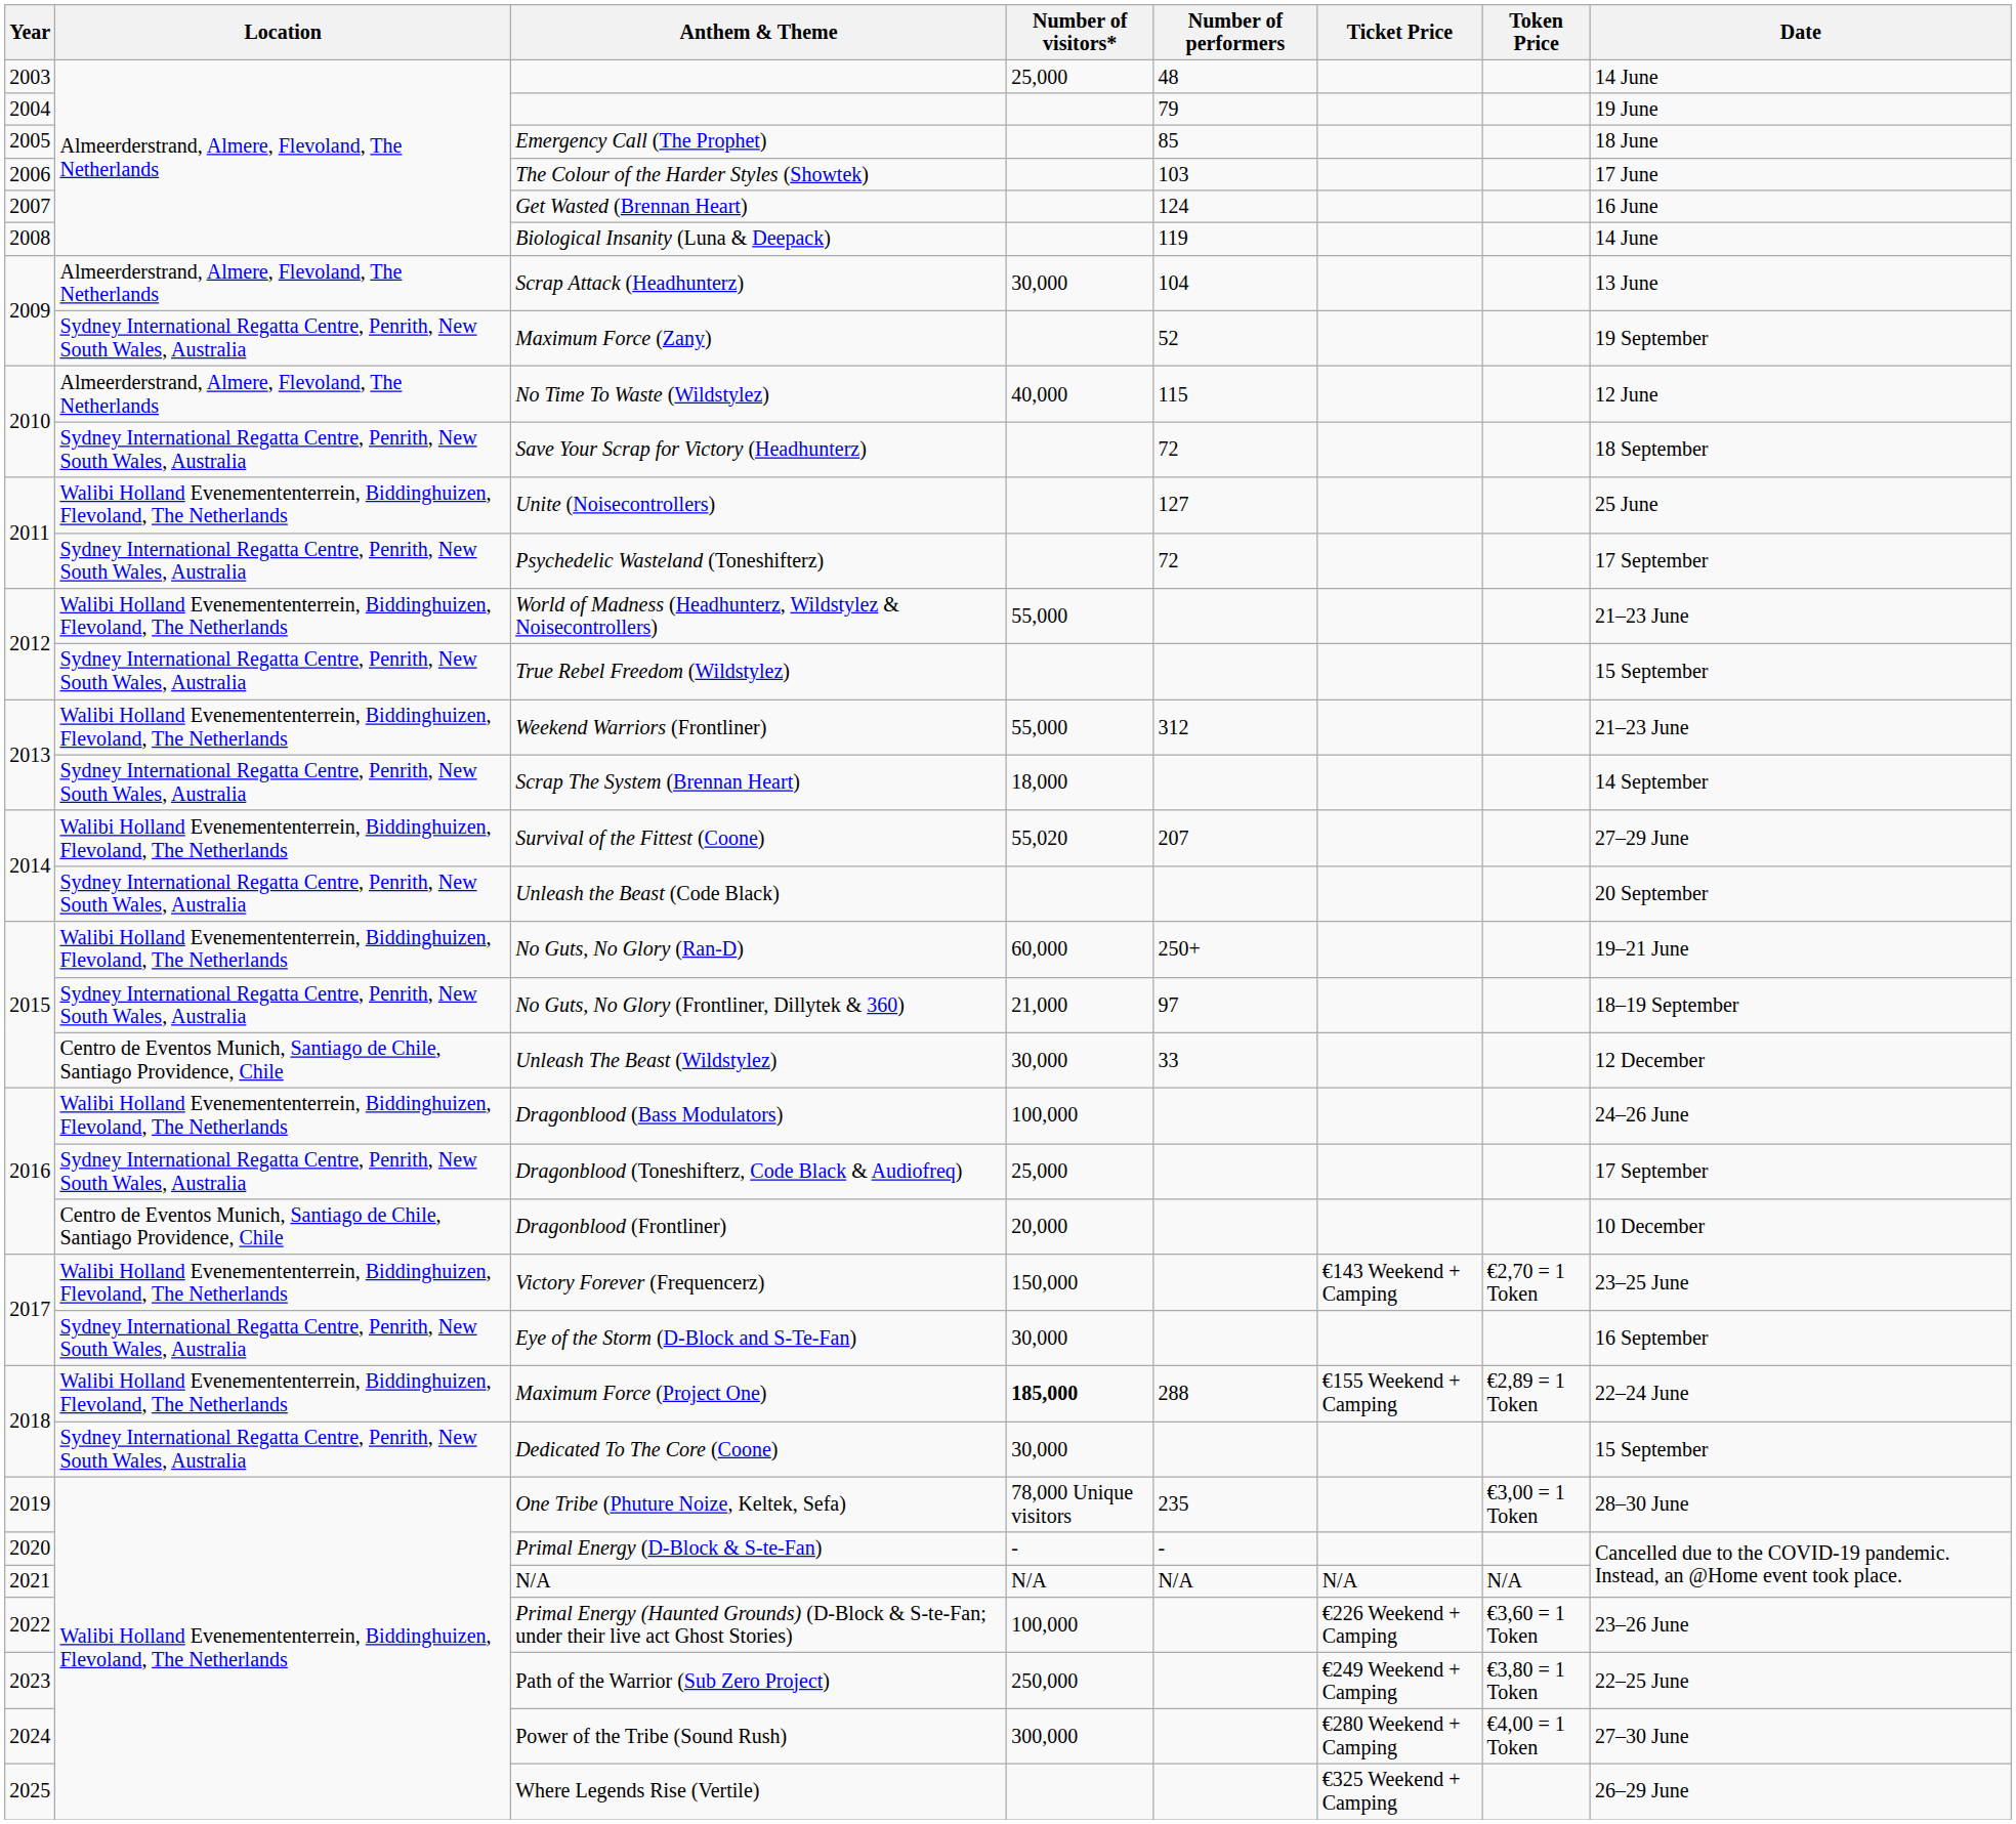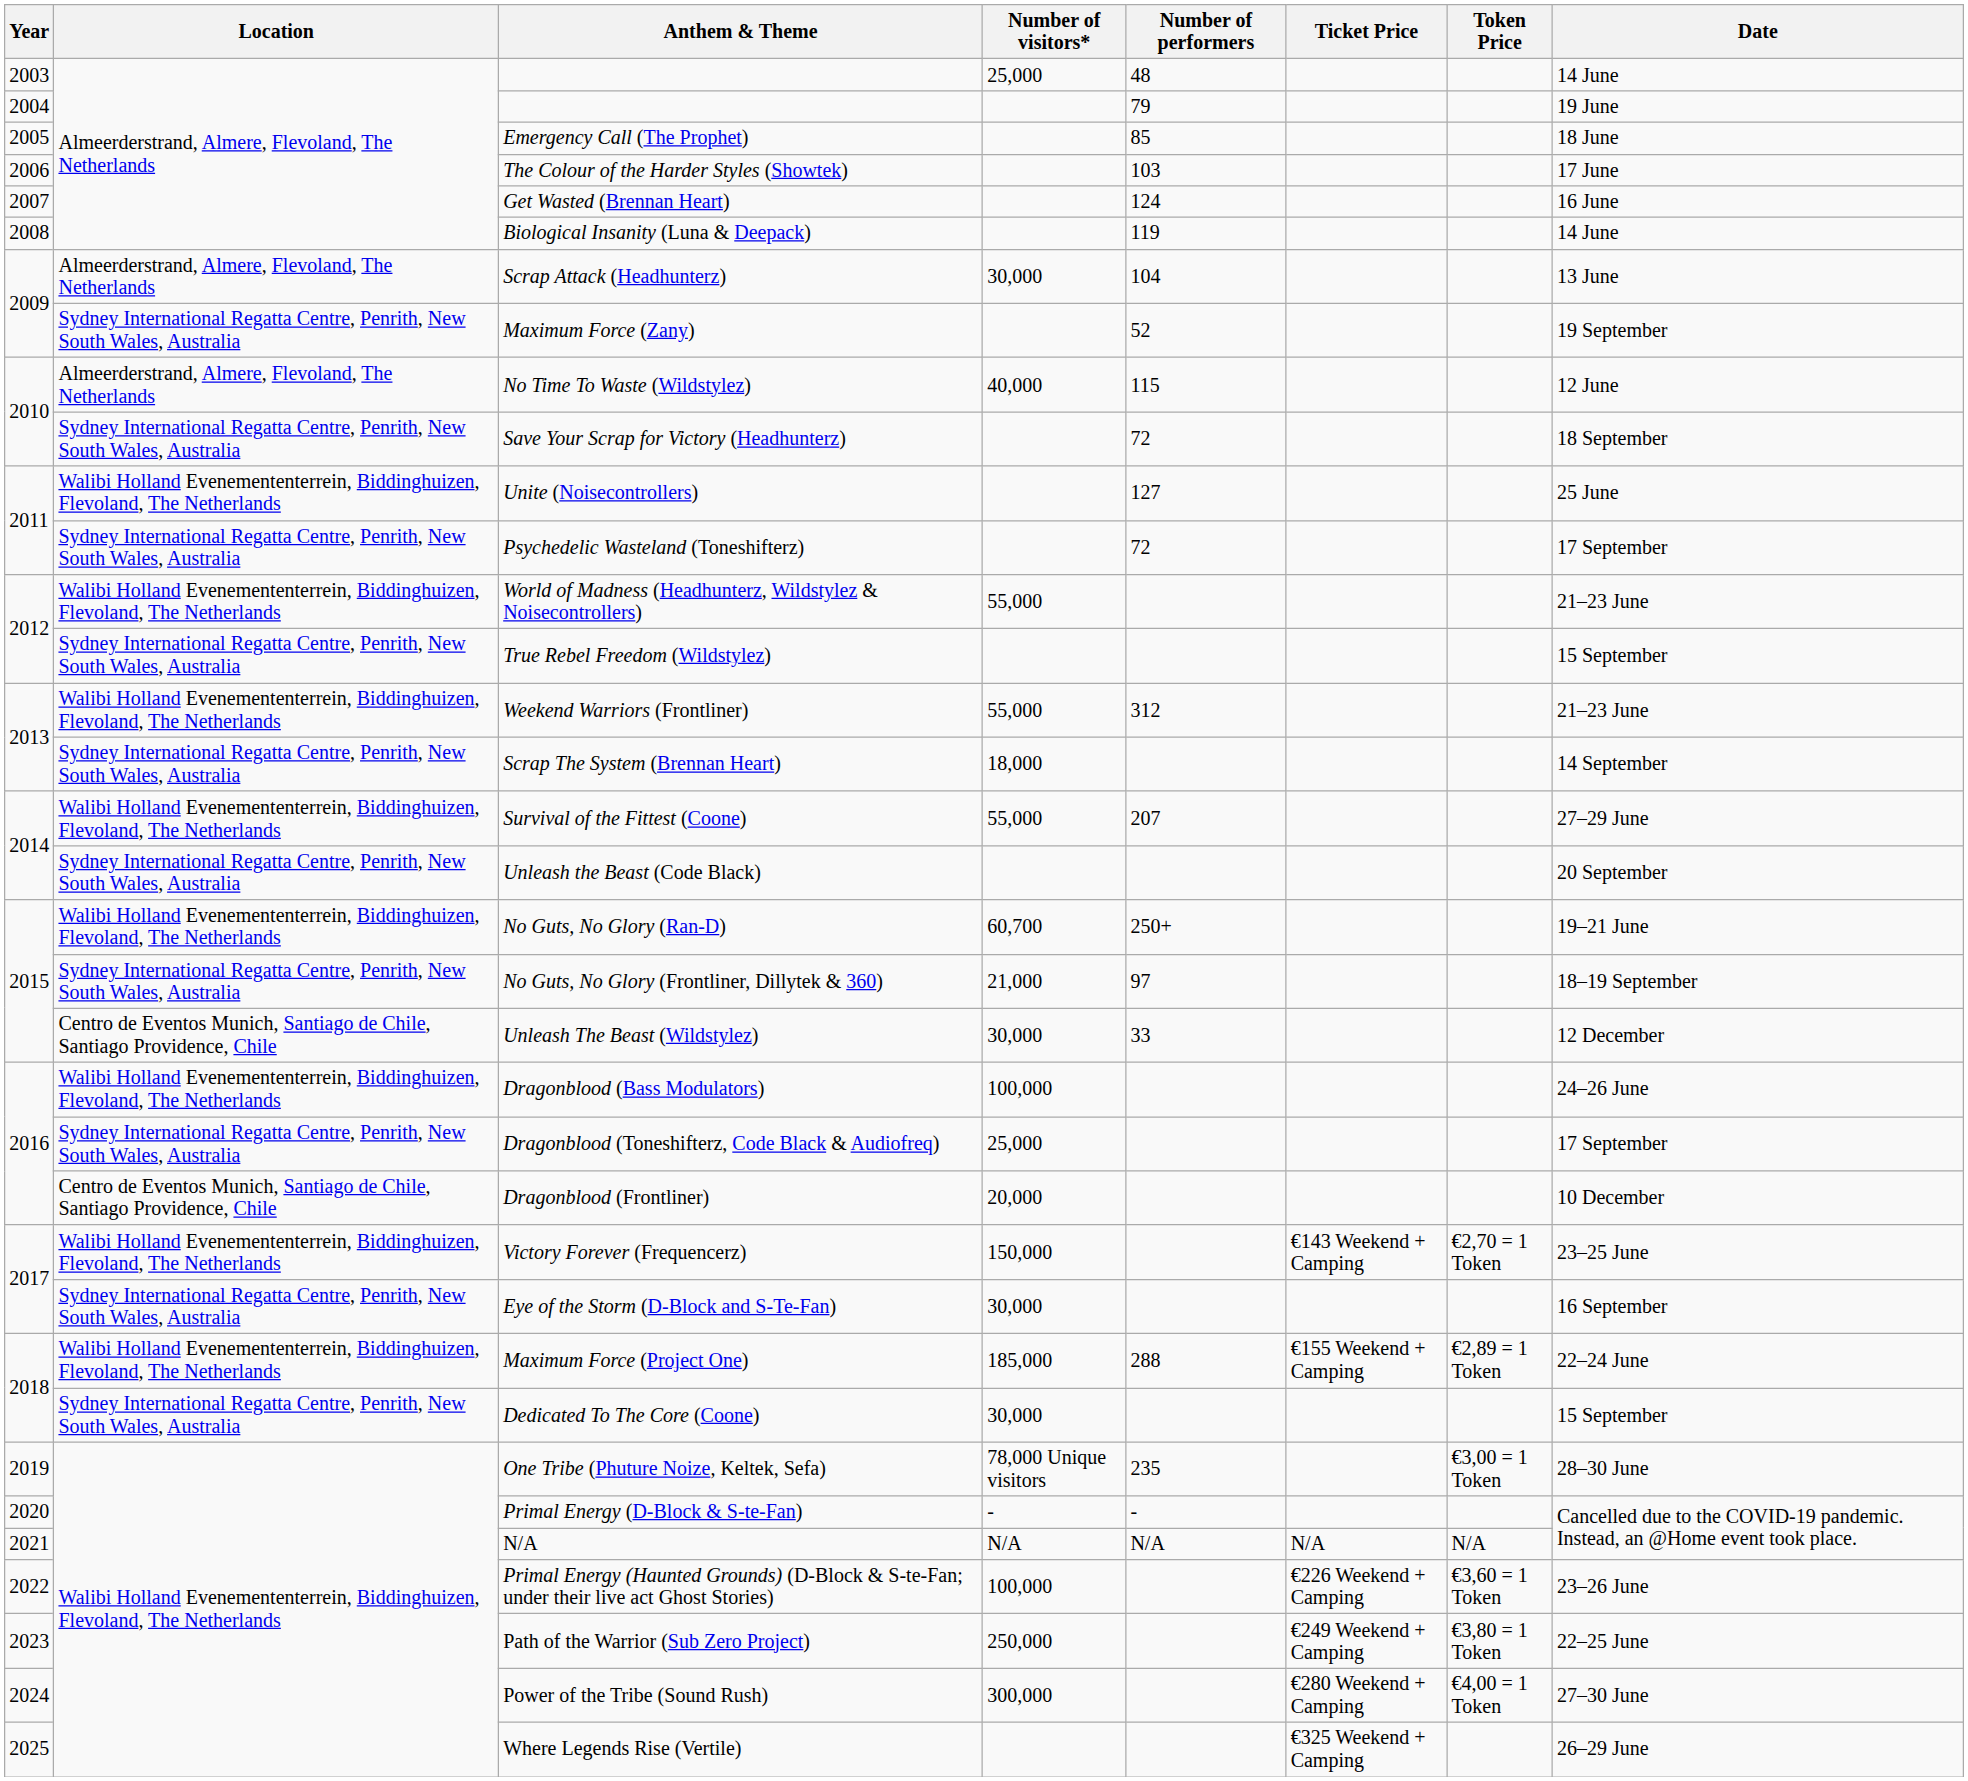Survival of the Fittest (Coone) | Number of visitors*: 55,020 -> 55,000
No Guts, No Glory (Ran-D) | Number of visitors*: 60,000 -> 60,700
Maximum Force (Project One) | Number of visitors*: bold -> normal
